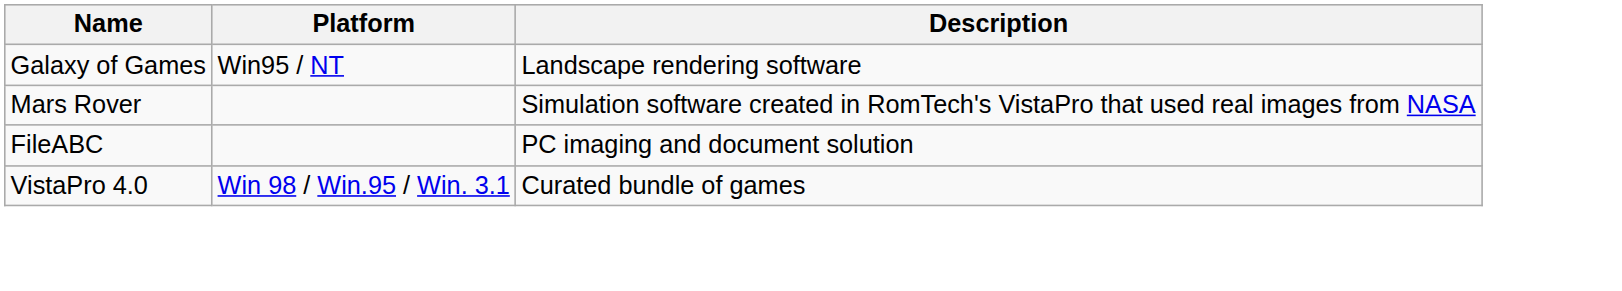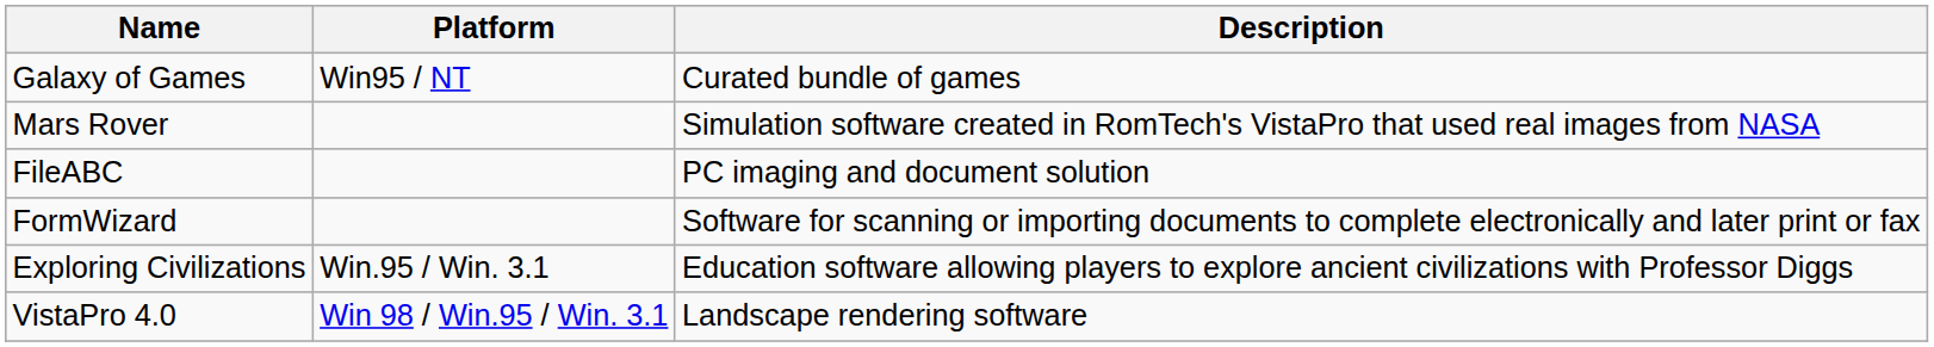Galaxy of Games | Description: Landscape rendering software -> Curated bundle of games
+ row: FormWizard | Software for scanning or importing documents to complete electronically and later print or fax
+ row: Exploring Civilizations | Win.95 / Win. 3.1 | Education software allowing players to explore ancient civilizations with Professor Diggs
VistaPro 4.0 | Description: Curated bundle of games -> Landscape rendering software
